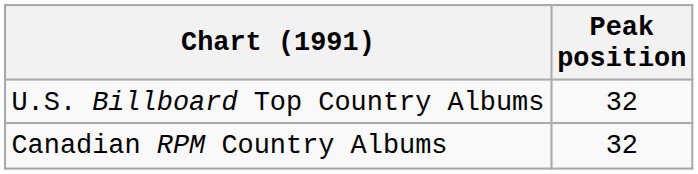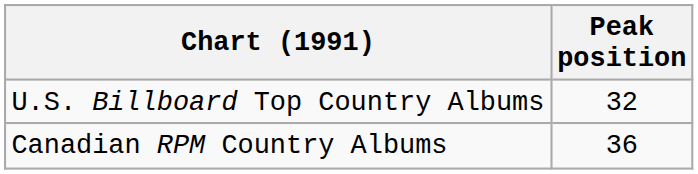Canadian RPM Country Albums | Peak position: 32 -> 36
